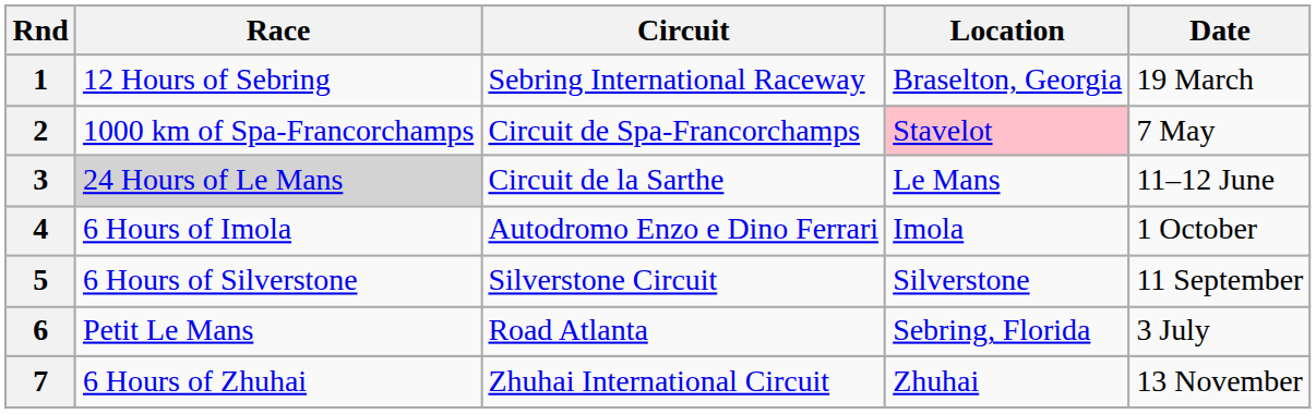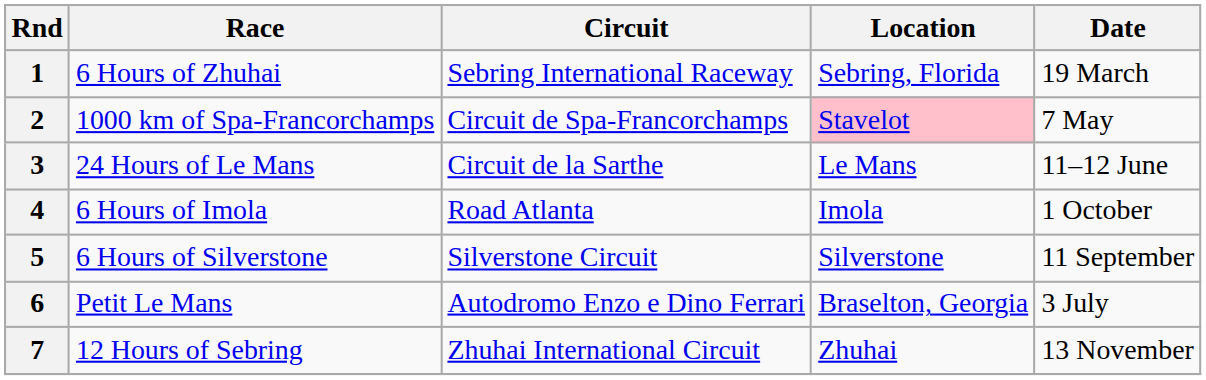1 | Race: 12 Hours of Sebring -> 6 Hours of Zhuhai
1 | Location: Braselton, Georgia -> Sebring, Florida
3 | Race: lightgrey background -> no background
4 | Circuit: Autodromo Enzo e Dino Ferrari -> Road Atlanta
6 | Circuit: Road Atlanta -> Autodromo Enzo e Dino Ferrari
6 | Location: Sebring, Florida -> Braselton, Georgia
7 | Race: 6 Hours of Zhuhai -> 12 Hours of Sebring
